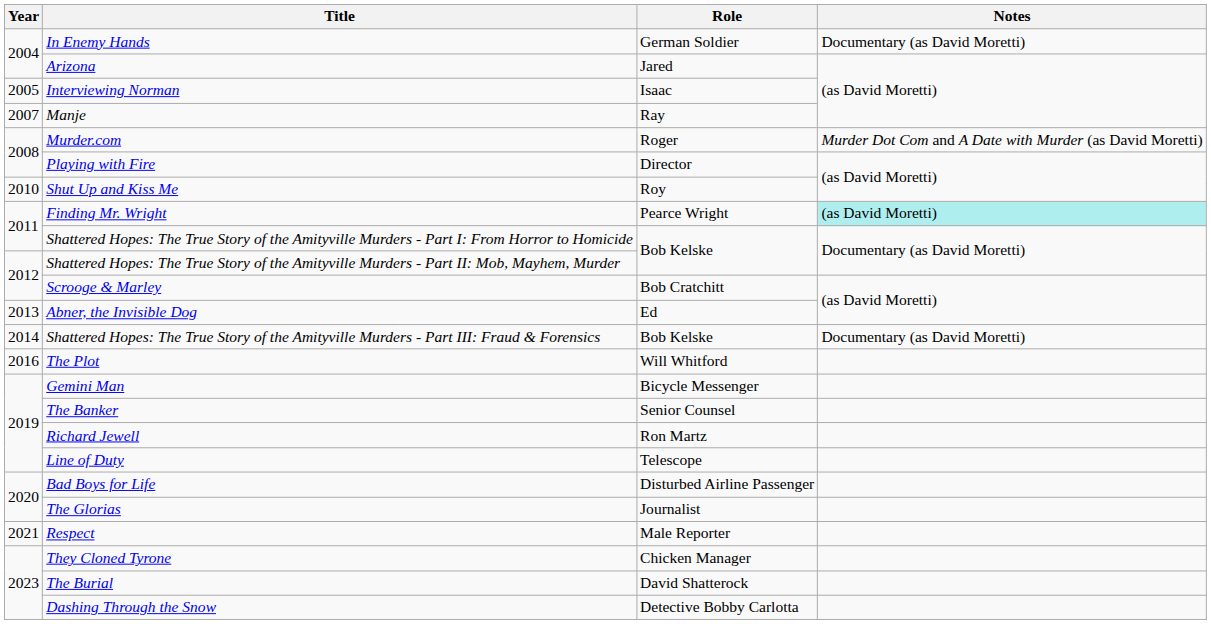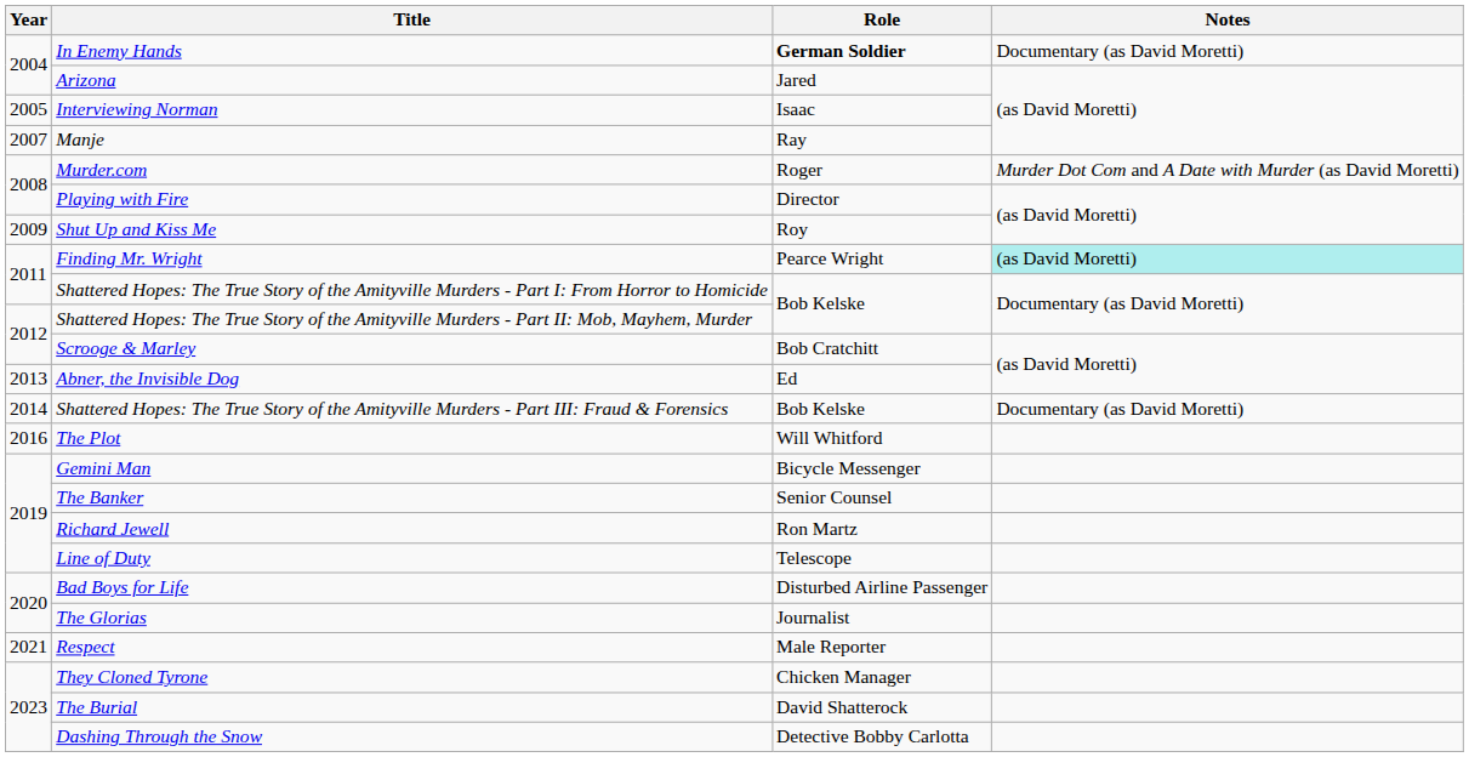In Enemy Hands | Role: normal -> bold
Shut Up and Kiss Me | Year: 2010 -> 2009
